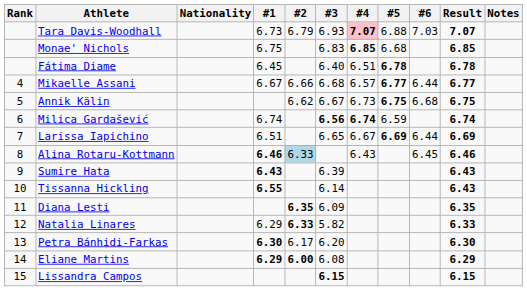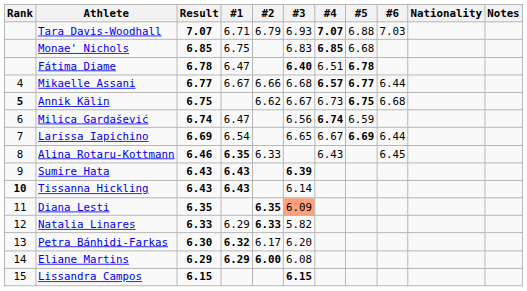columns swapped: Nationality <-> Result
Tara Davis-Woodhall | #1: 6.73 -> 6.71
Tara Davis-Woodhall | #4: pink background -> no background
Fátima Diame | #1: 6.45 -> 6.47
Fátima Diame | #3: normal -> bold
Mikaelle Assani | #4: normal -> bold
Annik Kälin | Rank: normal -> bold
Milica Gardašević | #1: 6.74 -> 6.47
Milica Gardašević | #3: bold -> normal
Larissa Iapichino | #1: 6.51 -> 6.54
Alina Rotaru-Kottmann | #1: 6.46 -> 6.35
Alina Rotaru-Kottmann | #2: lightblue background -> no background
Sumire Hata | #3: normal -> bold
Tissanna Hickling | Rank: normal -> bold
Tissanna Hickling | #1: 6.55 -> 6.43
Diana Lesti | #3: no background -> lightsalmon background
Petra Bánhidi-Farkas | #1: 6.30 -> 6.32
